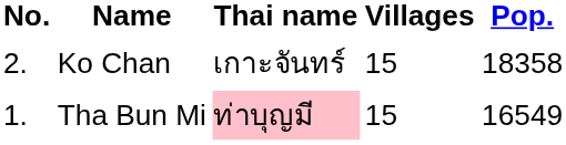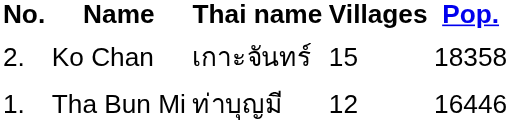Tha Bun Mi | Thai name: pink background -> no background
Tha Bun Mi | Villages: 15 -> 12
Tha Bun Mi | Pop.: 16549 -> 16446
